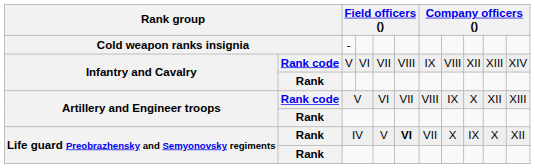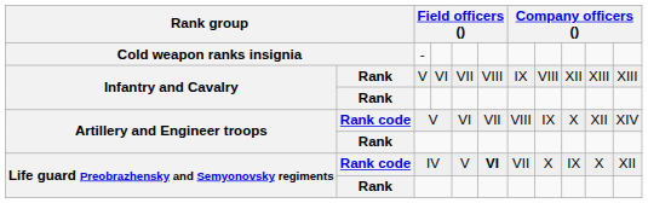Infantry and Cavalry / V | column 2: Rank code -> Rank
Infantry and Cavalry / V | column 11: XIV -> XIII
Artillery and Engineer troops / V | column 11: XIII -> XIV
Life guard Preobrazhensky and Semyonovsky regiments / IV | column 2: Rank -> Rank code
